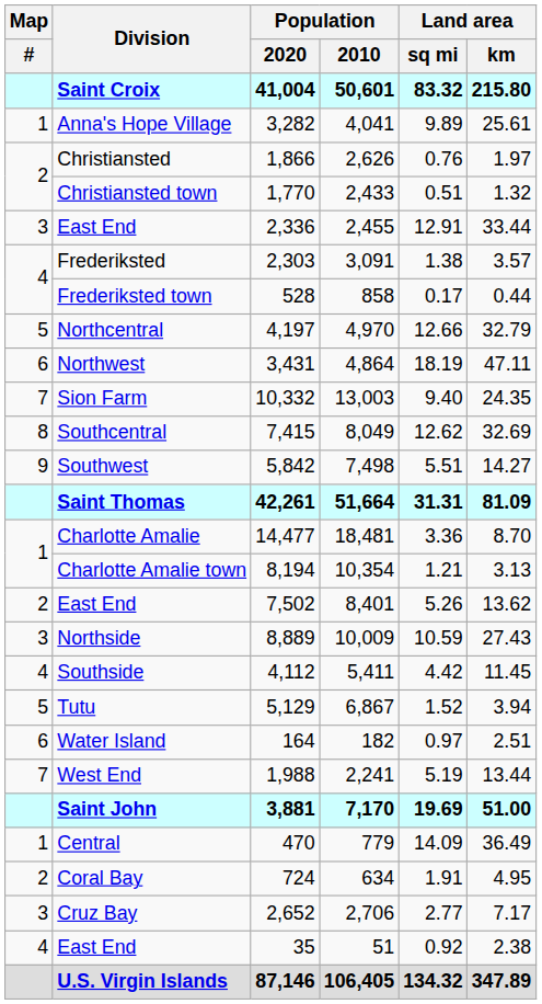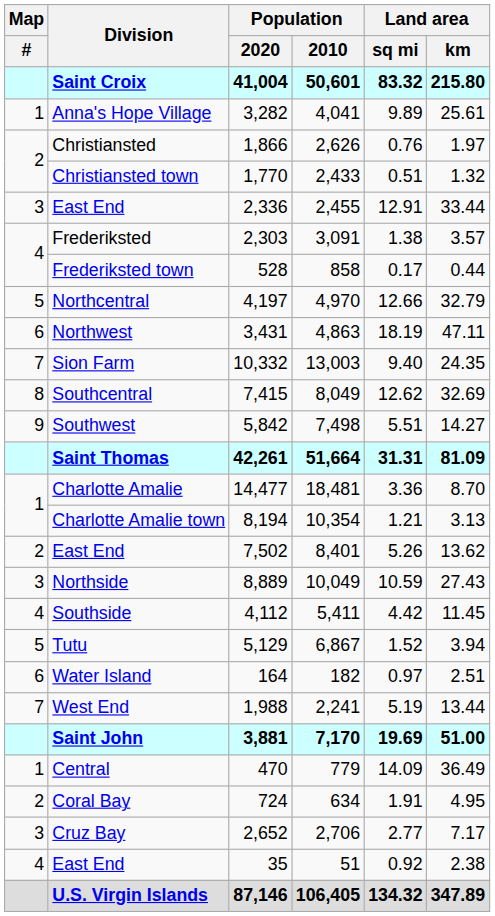Northwest | Population / 2010: 4,864 -> 4,863
Northside | Population / 2010: 10,009 -> 10,049
